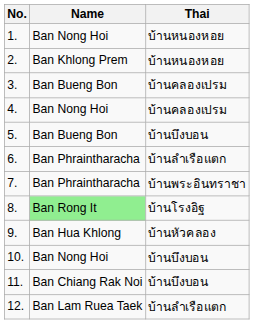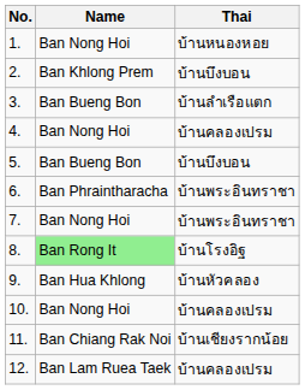2. | Thai: บ้านหนองหอย -> บ้านบึงบอน
3. | Thai: บ้านคลองเปรม -> บ้านลำเรือแตก
6. | Thai: บ้านลำเรือแตก -> บ้านพระอินทราชา
7. | Name: Ban Phraintharacha -> Ban Nong Hoi
10. | Thai: บ้านบึงบอน -> บ้านคลองเปรม
11. | Thai: บ้านบึงบอน -> บ้านเชียงรากน้อย
12. | Thai: บ้านลำเรือแตก -> บ้านคลองเปรม
